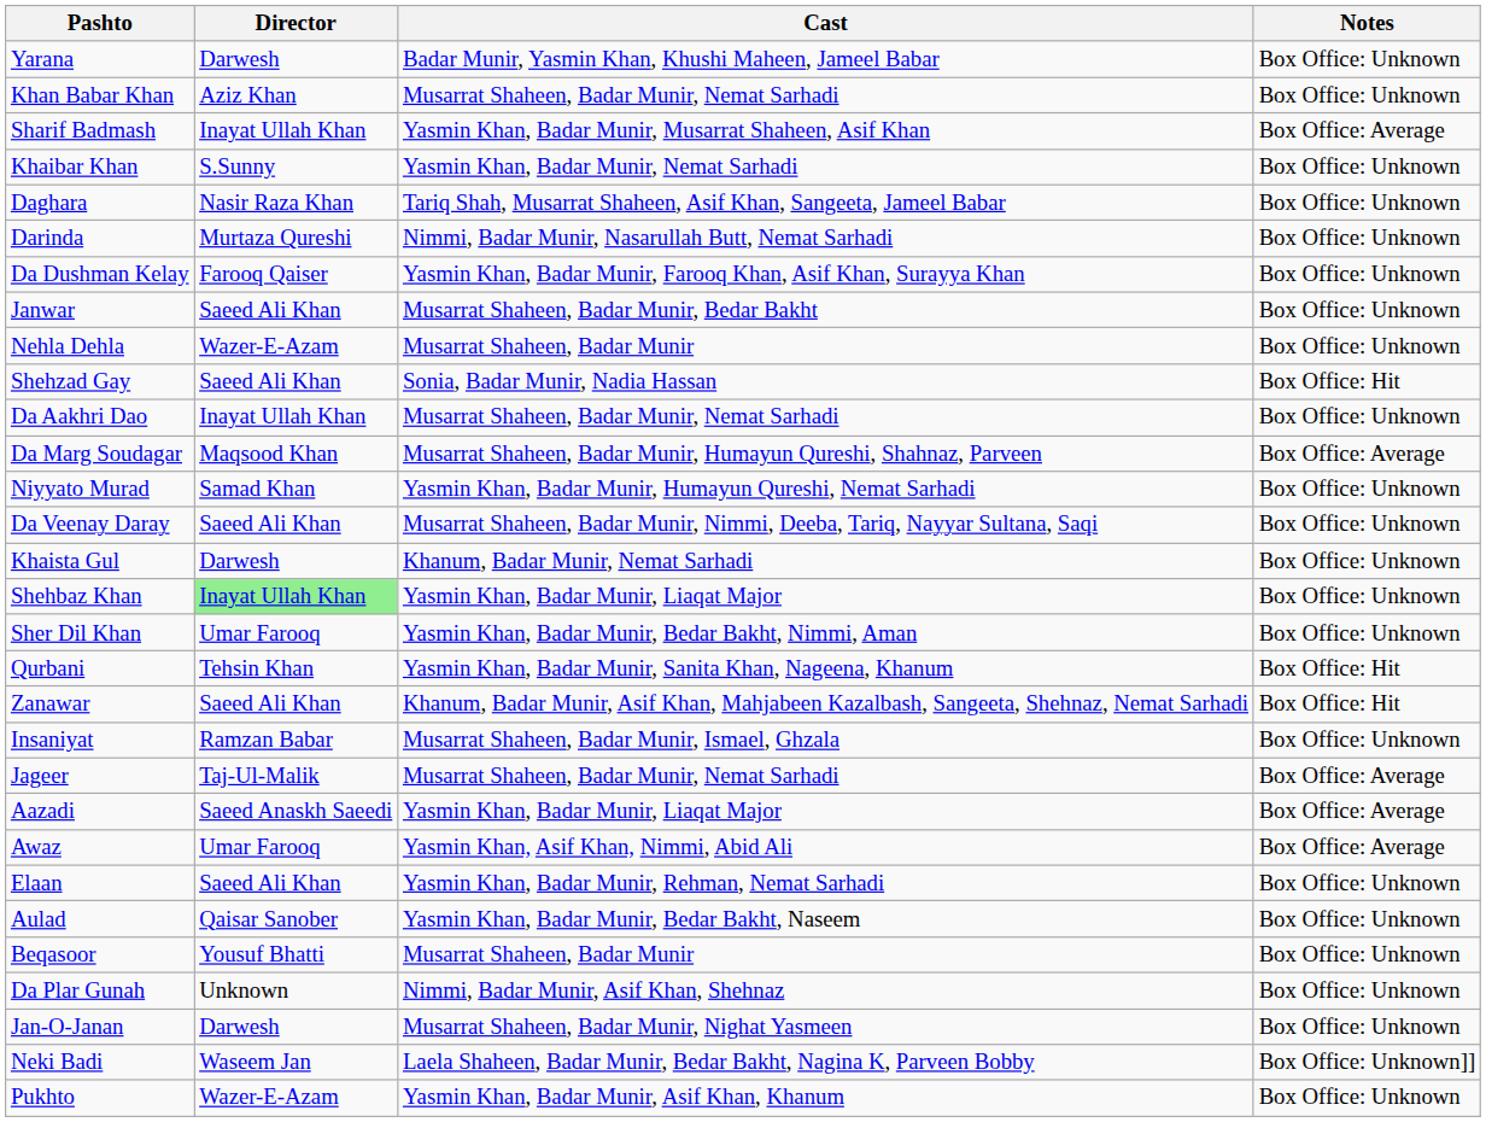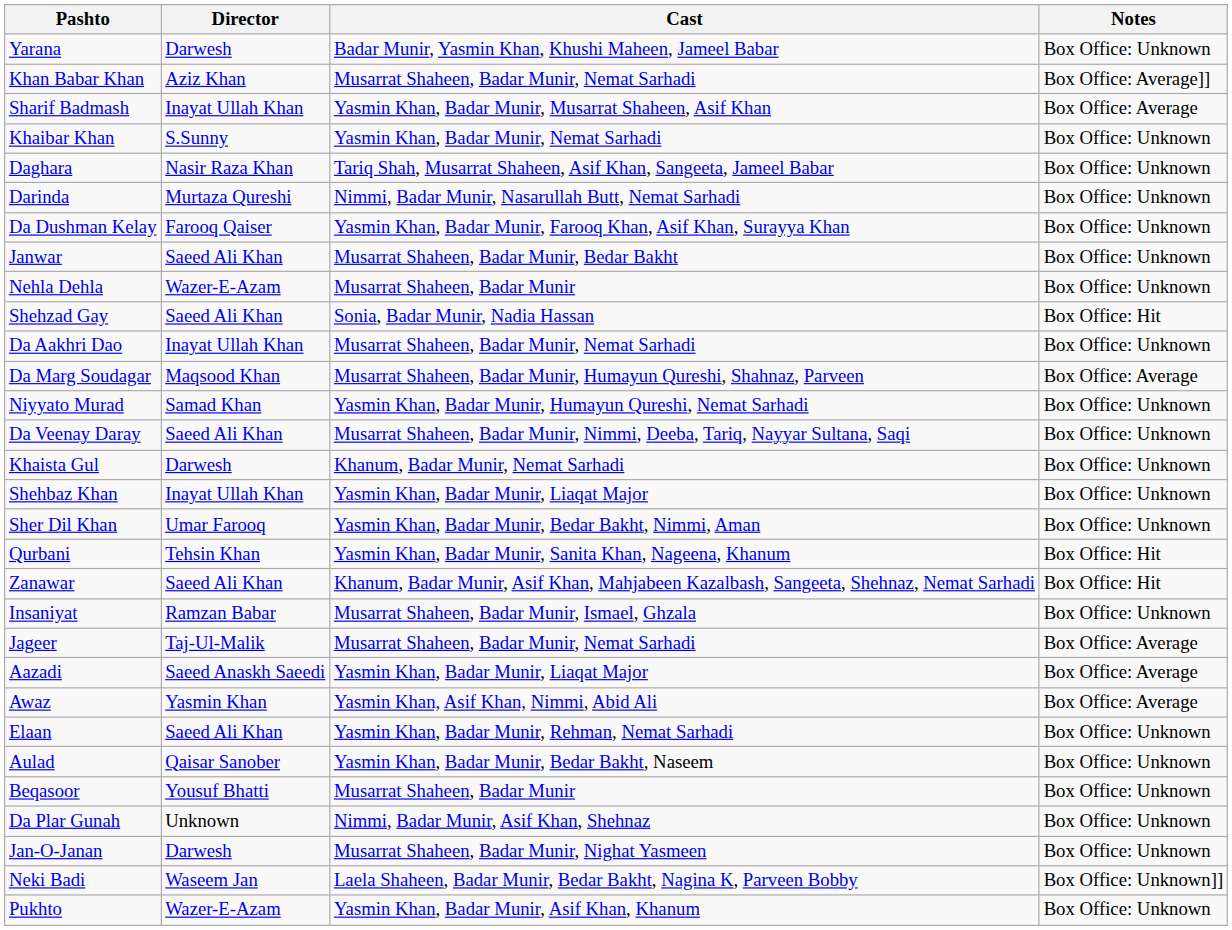Khan Babar Khan | Notes: Box Office: Unknown -> Box Office: Average]]
Shehbaz Khan | Director: lightgreen background -> no background
Awaz | Director: Umar Farooq -> Yasmin Khan
